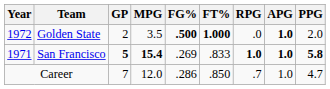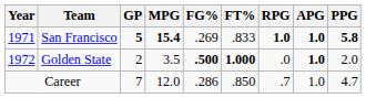rows swapped: San Francisco <-> Golden State
